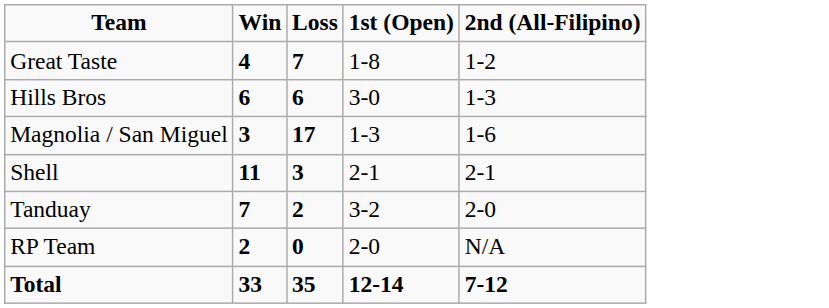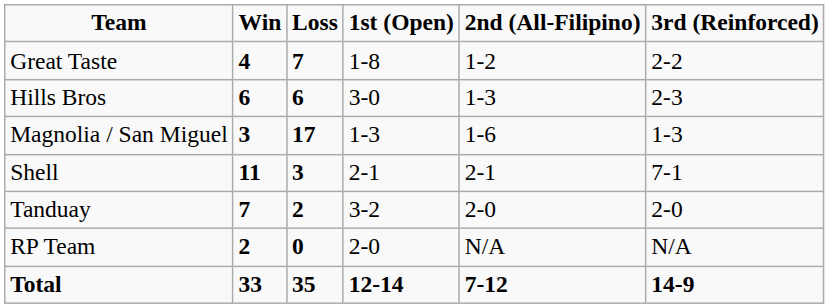+ column: 3rd (Reinforced) | 2-2 | 2-3 | 1-3 | 7-1 | 2-0 | N/A | 14-9
